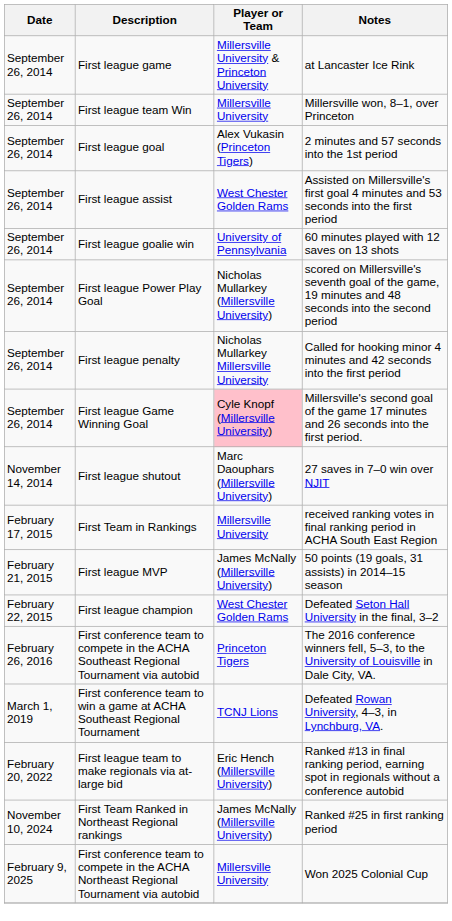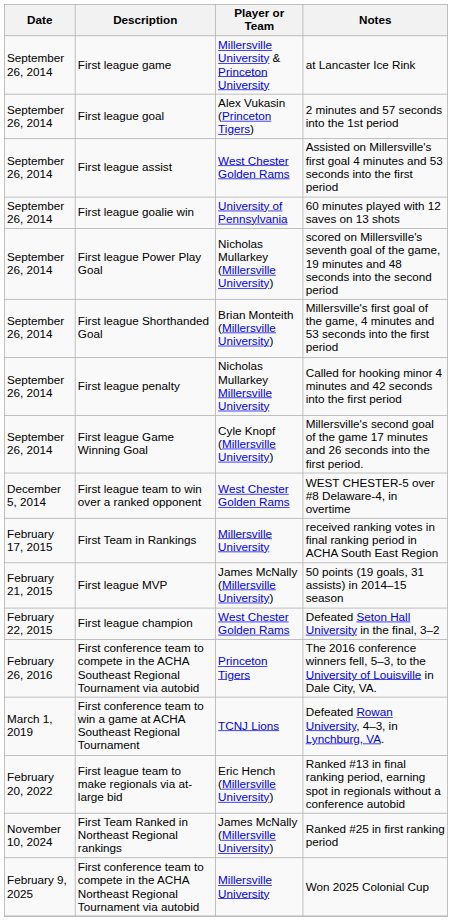- row: September 26, 2014 | First league team Win | Millersville University | Millersville won, 8–1, over Princeton
+ row: September 26, 2014 | First league Shorthanded Goal | Brian Monteith (Millersville University) | Millersville's first goal of the game, 4 minutes and 53 seconds into the first period
First league Game Winning Goal | Player or Team: pink background -> no background
- row: November 14, 2014 | First league shutout | Marc Daouphars (Millersville University) | 27 saves in 7–0 win over NJIT
+ row: December 5, 2014 | First league team to win over a ranked opponent | West Chester Golden Rams | WEST CHESTER-5 over #8 Delaware-4, in overtime
